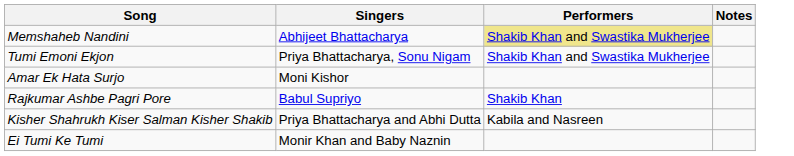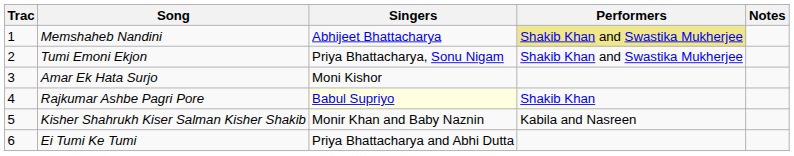+ column: Trac | 1 | 2 | 3 | 4 | 5 | 6
Rajkumar Ashbe Pagri Pore | Singers: no background -> lightyellow background
Kisher Shahrukh Kiser Salman Kisher Shakib | Singers: Priya Bhattacharya and Abhi Dutta -> Monir Khan and Baby Naznin
Ei Tumi Ke Tumi | Singers: Monir Khan and Baby Naznin -> Priya Bhattacharya and Abhi Dutta
